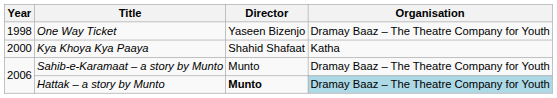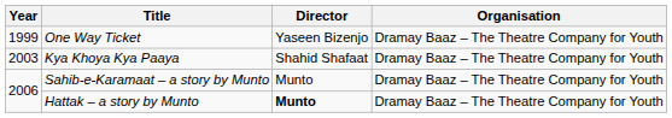One Way Ticket | Year: 1998 -> 1999
Kya Khoya Kya Paaya | Year: 2000 -> 2003
Kya Khoya Kya Paaya | Organisation: Katha -> Dramay Baaz – The Theatre Company for Youth
Hattak – a story by Munto | Organisation: lightblue background -> no background
